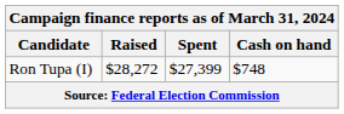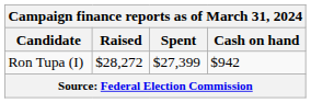Ron Tupa (I) | Cash on hand: $748 -> $942
